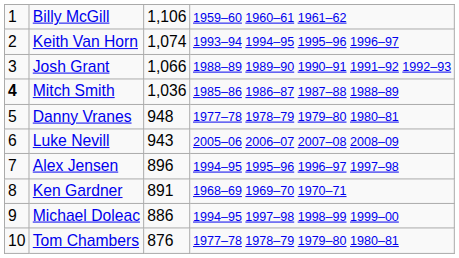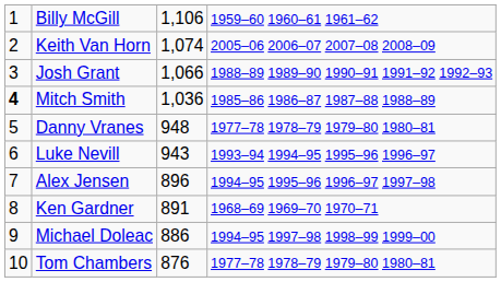Keith Van Horn | column 4: 1993–94 1994–95 1995–96 1996–97 -> 2005–06 2006–07 2007–08 2008–09
Luke Nevill | column 4: 2005–06 2006–07 2007–08 2008–09 -> 1993–94 1994–95 1995–96 1996–97
